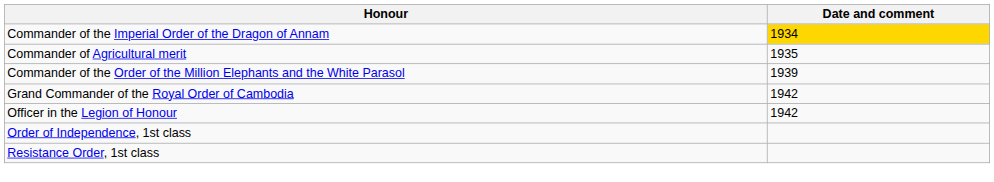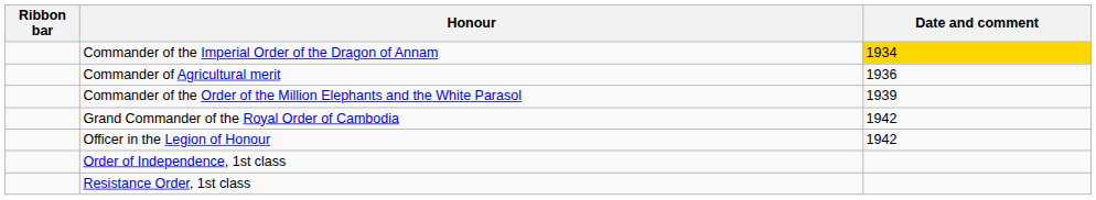+ column: Ribbon bar
Commander of Agricultural merit | Date and comment: 1935 -> 1936
